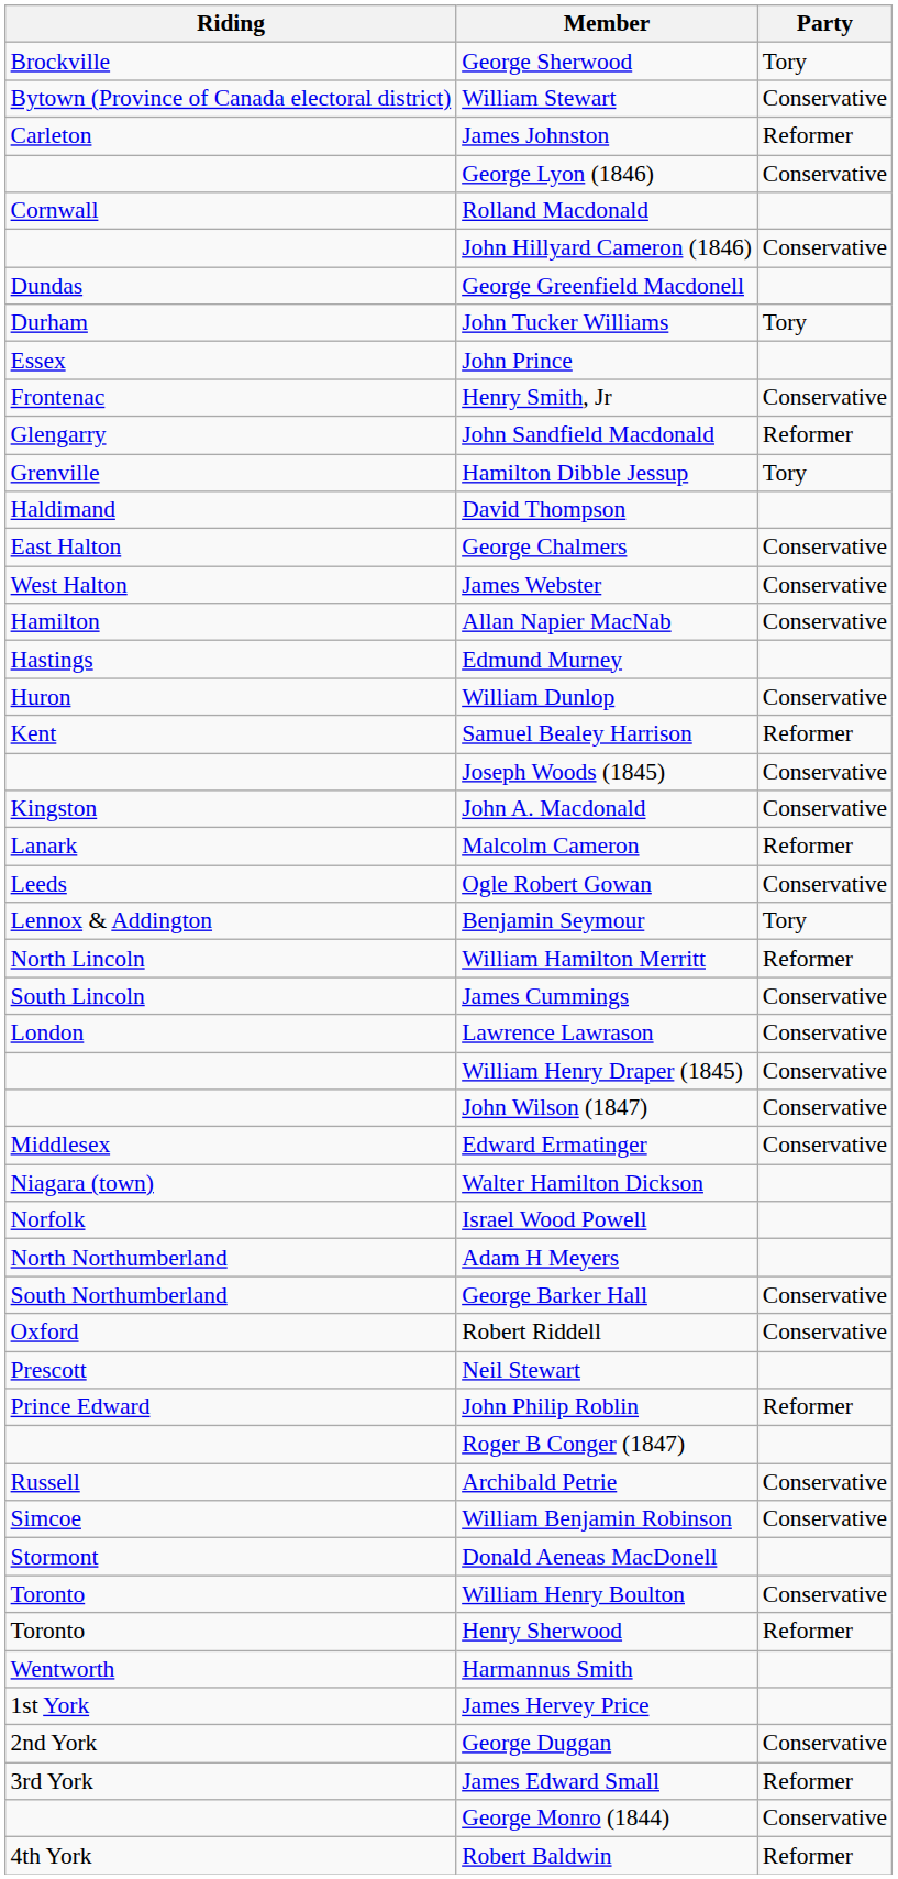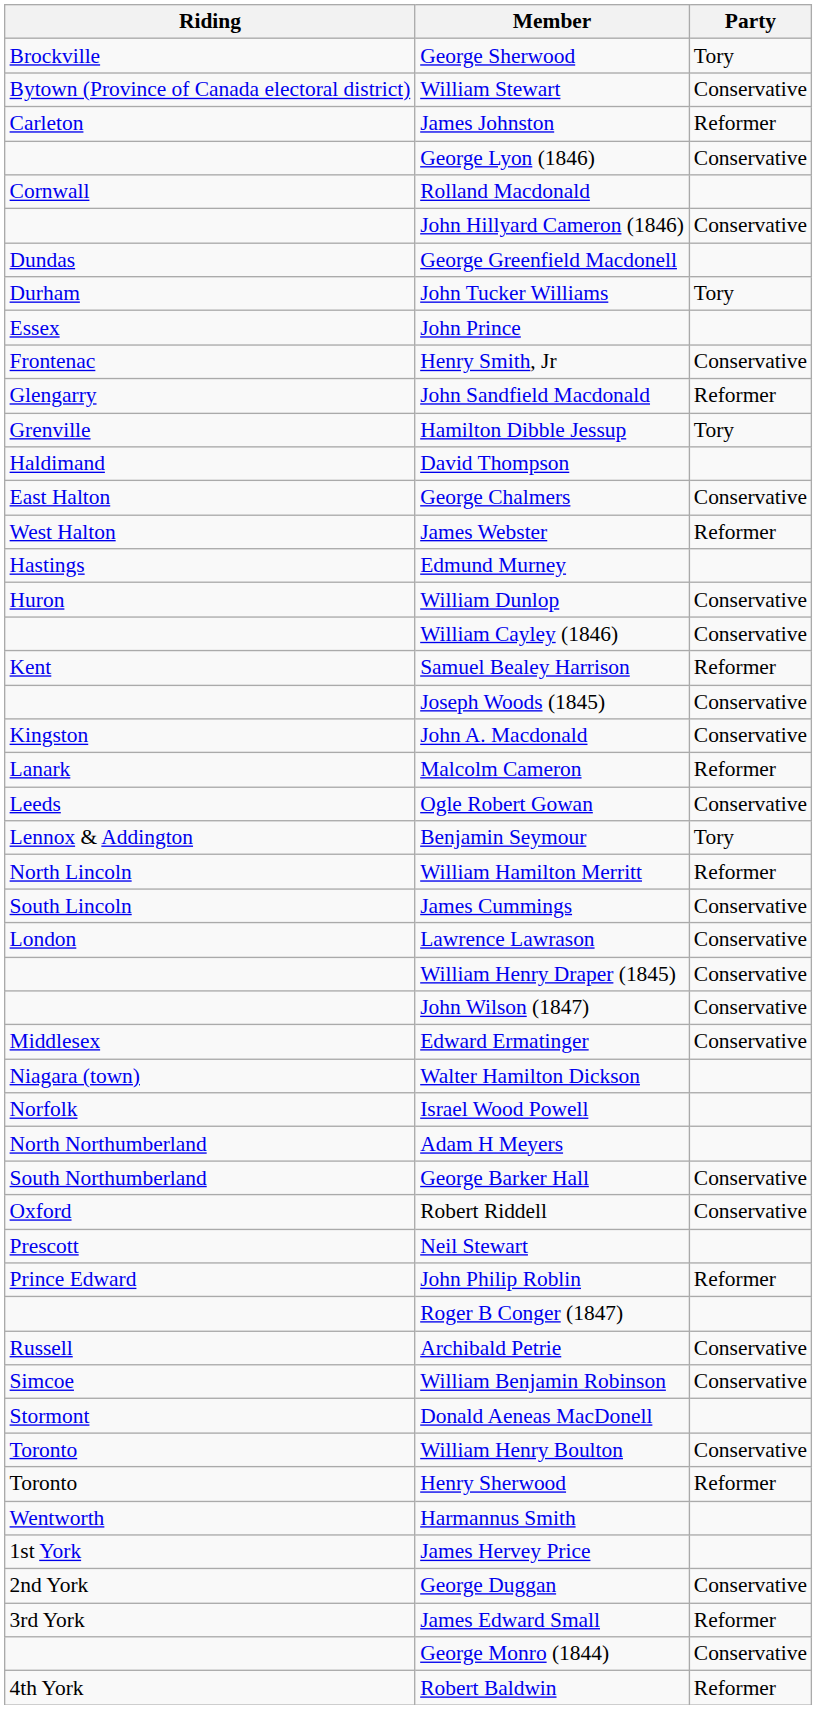James Webster | Party: Conservative -> Reformer
- row: Hamilton | Allan Napier MacNab | Conservative
+ row: William Cayley (1846) | Conservative
